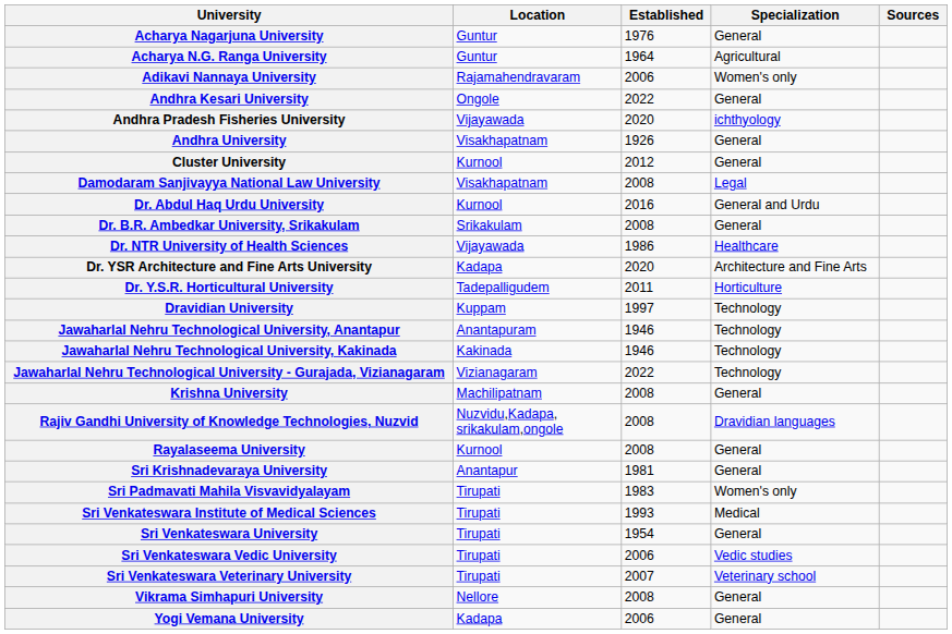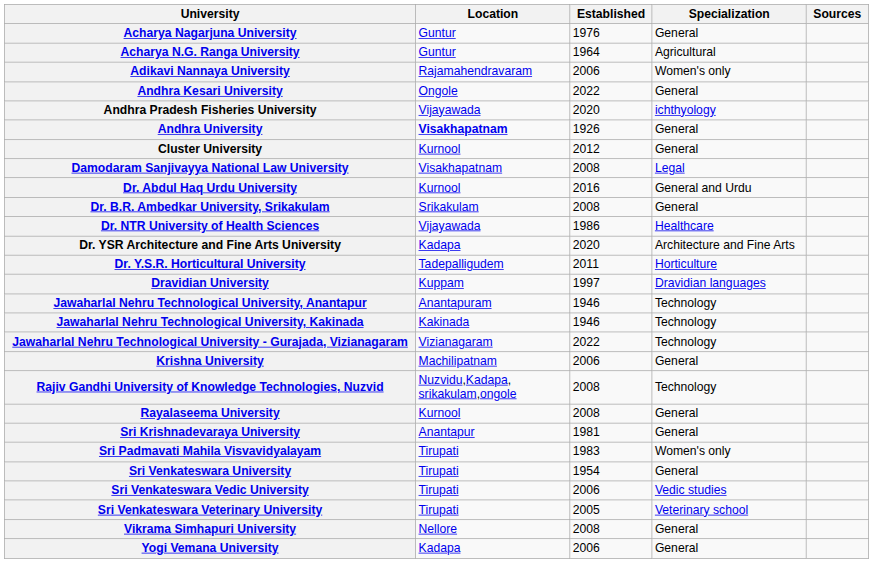Andhra University | Location: normal -> bold
Dravidian University | Specialization: Technology -> Dravidian languages
Krishna University | Established: 2008 -> 2006
Rajiv Gandhi University of Knowledge Technologies, Nuzvid | Specialization: Dravidian languages -> Technology
- row: Sri Venkateswara Institute of Medical Sciences | Tirupati | 1993 | Medical
Sri Venkateswara Veterinary University | Established: 2007 -> 2005
